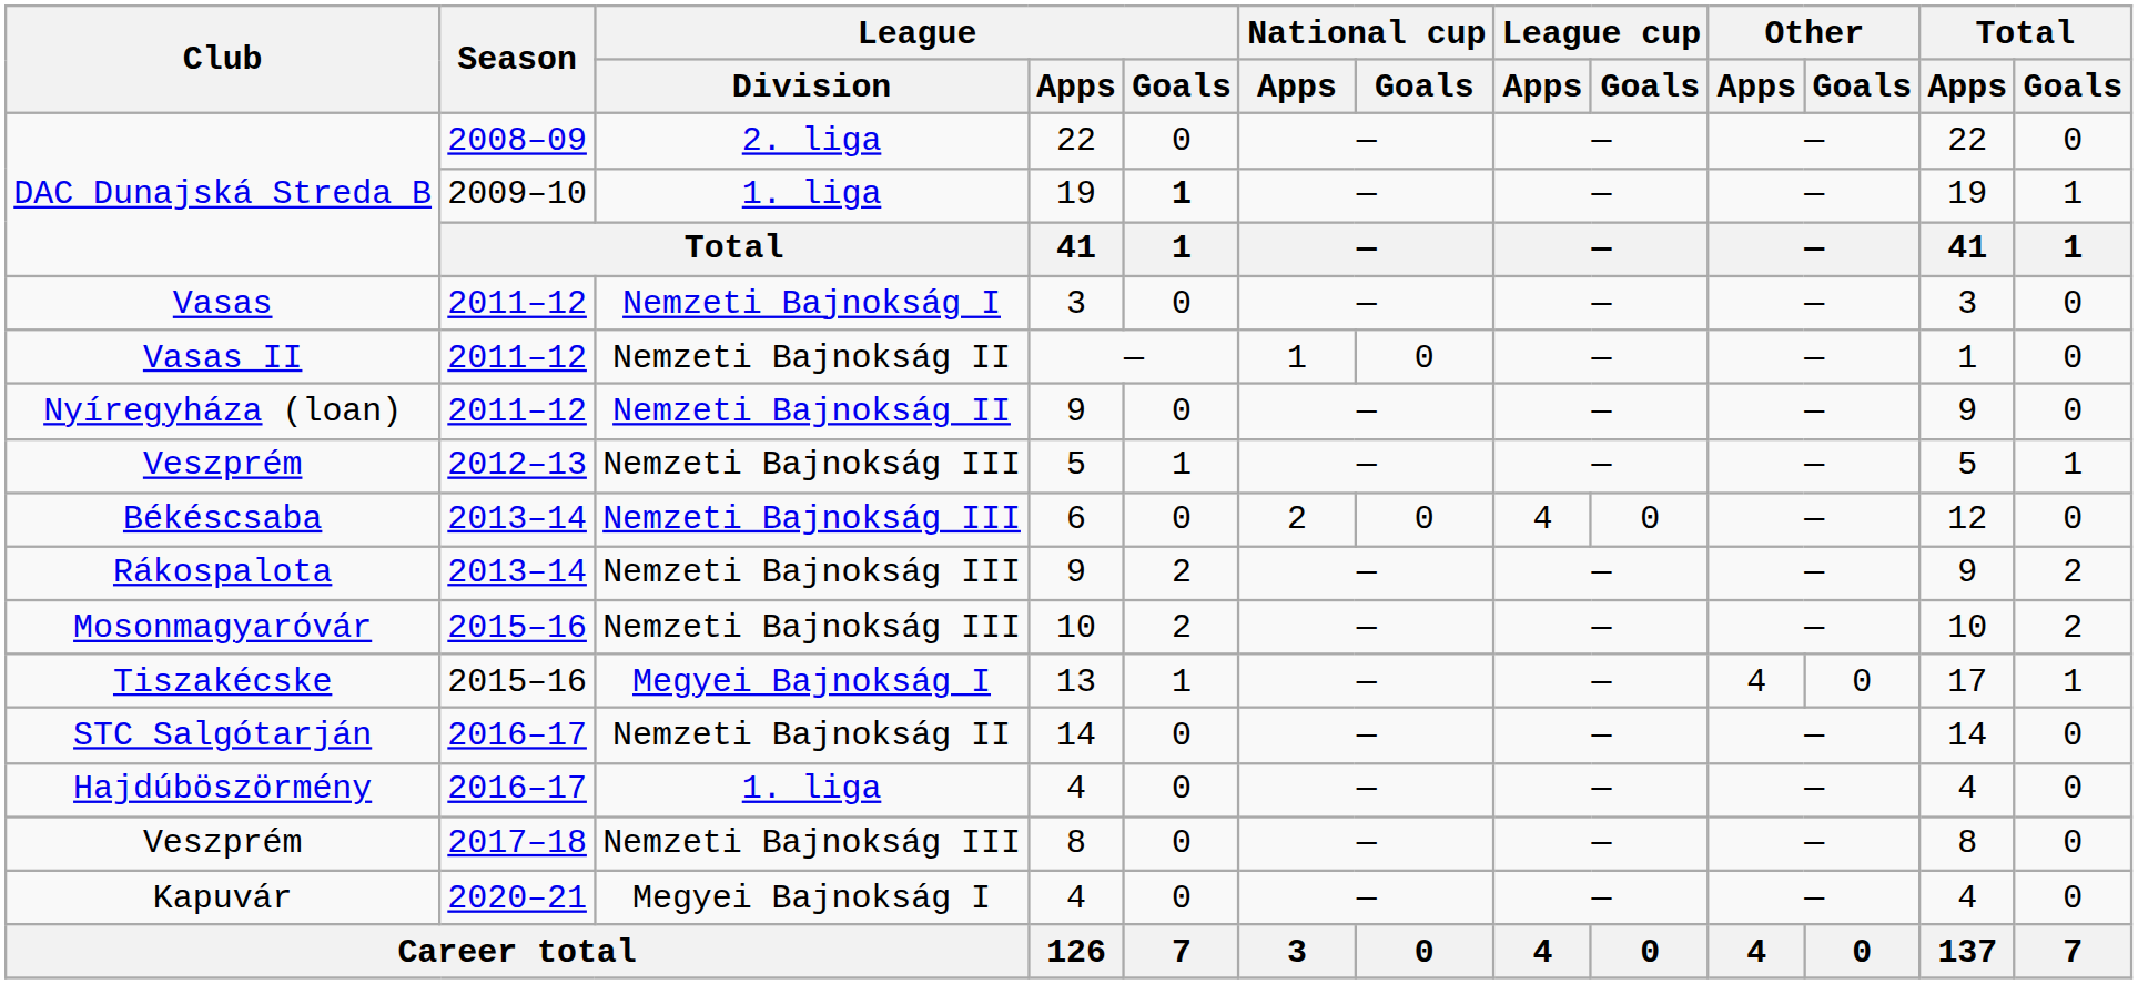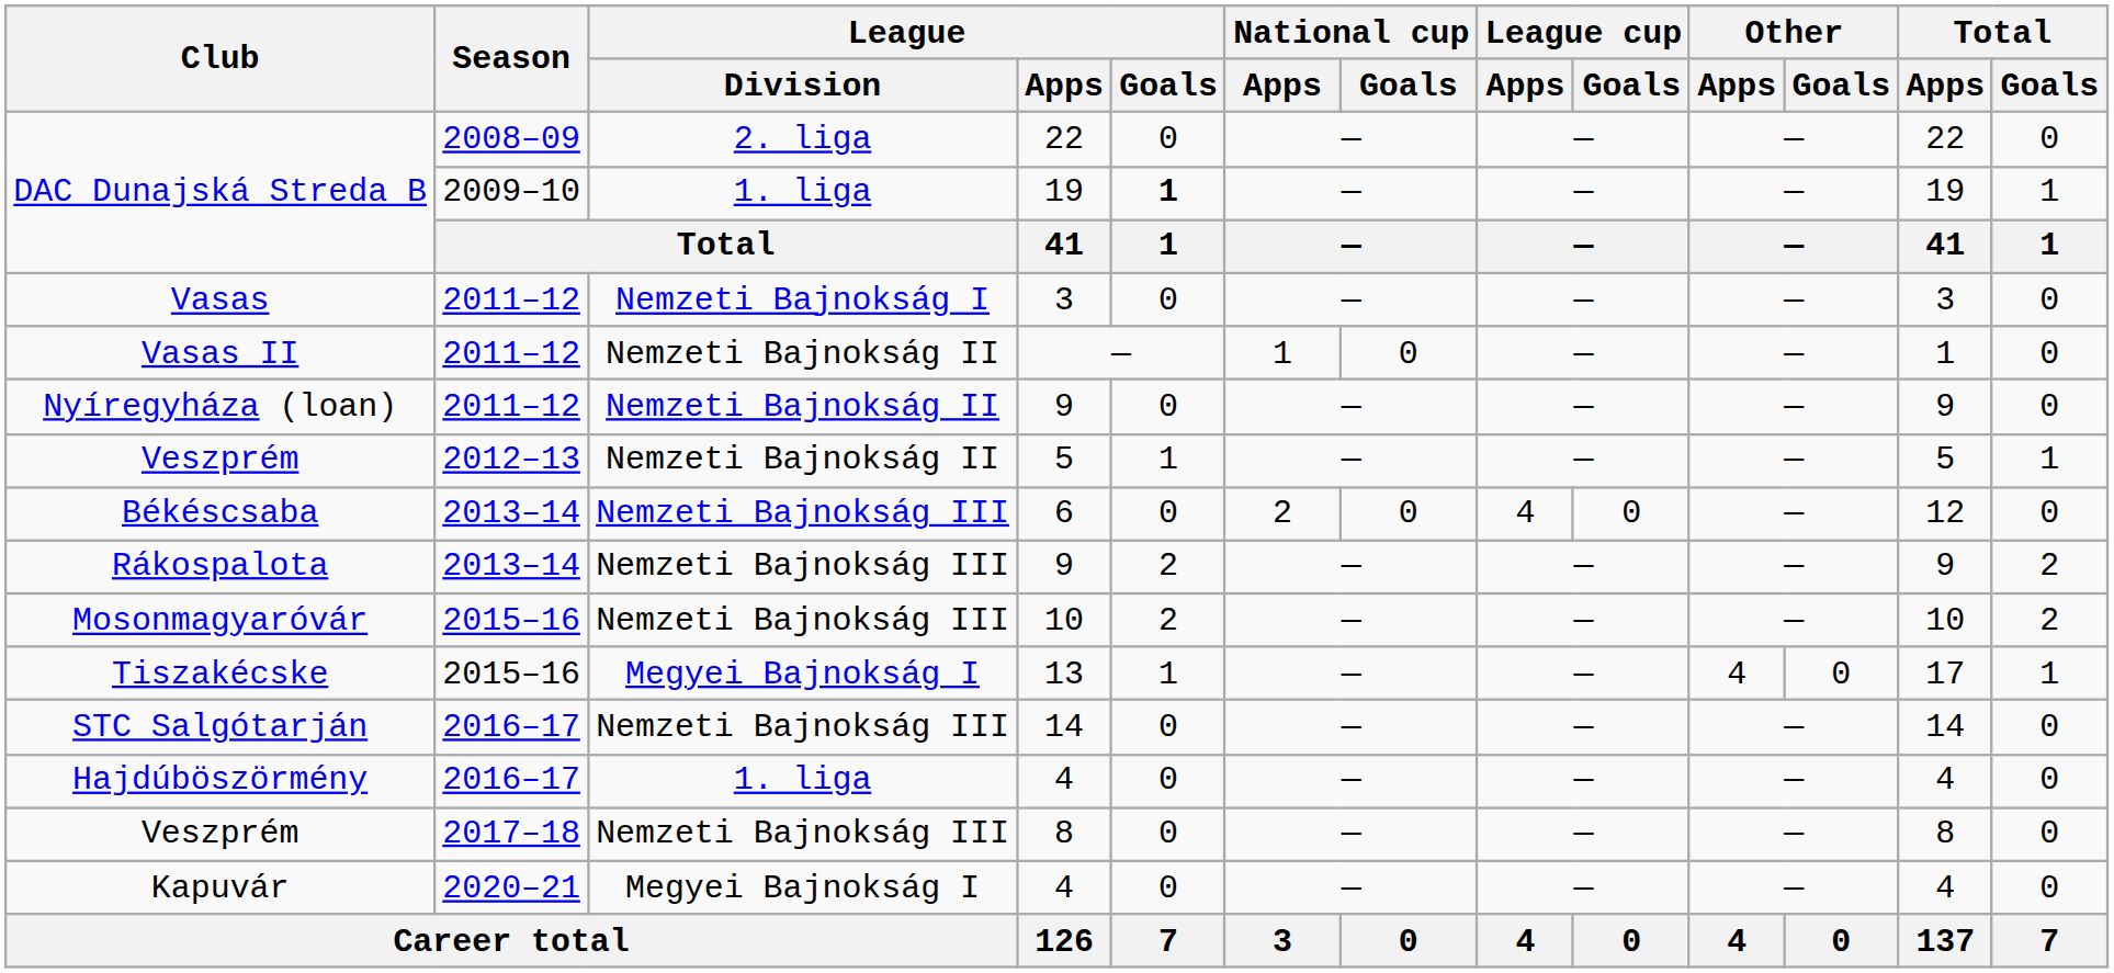Veszprém / 5 | League / Division: Nemzeti Bajnokság III -> Nemzeti Bajnokság II
STC Salgótarján | League / Division: Nemzeti Bajnokság II -> Nemzeti Bajnokság III
